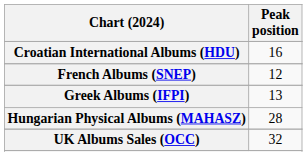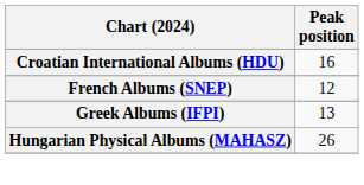Hungarian Physical Albums (MAHASZ) | Peak position: 28 -> 26
- row: UK Albums Sales (OCC) | 32
